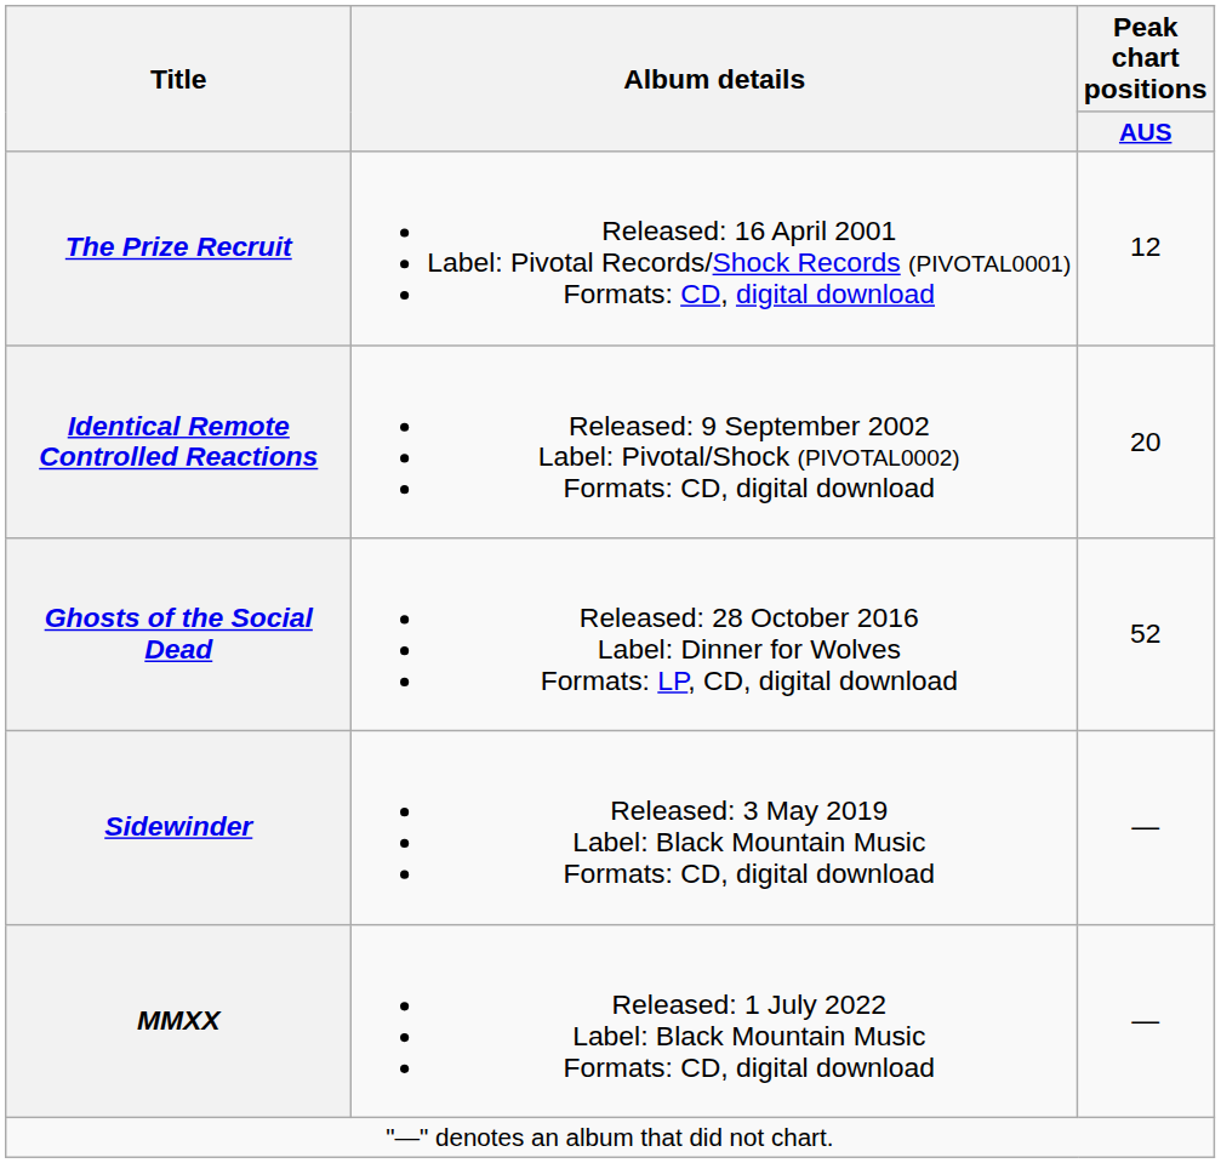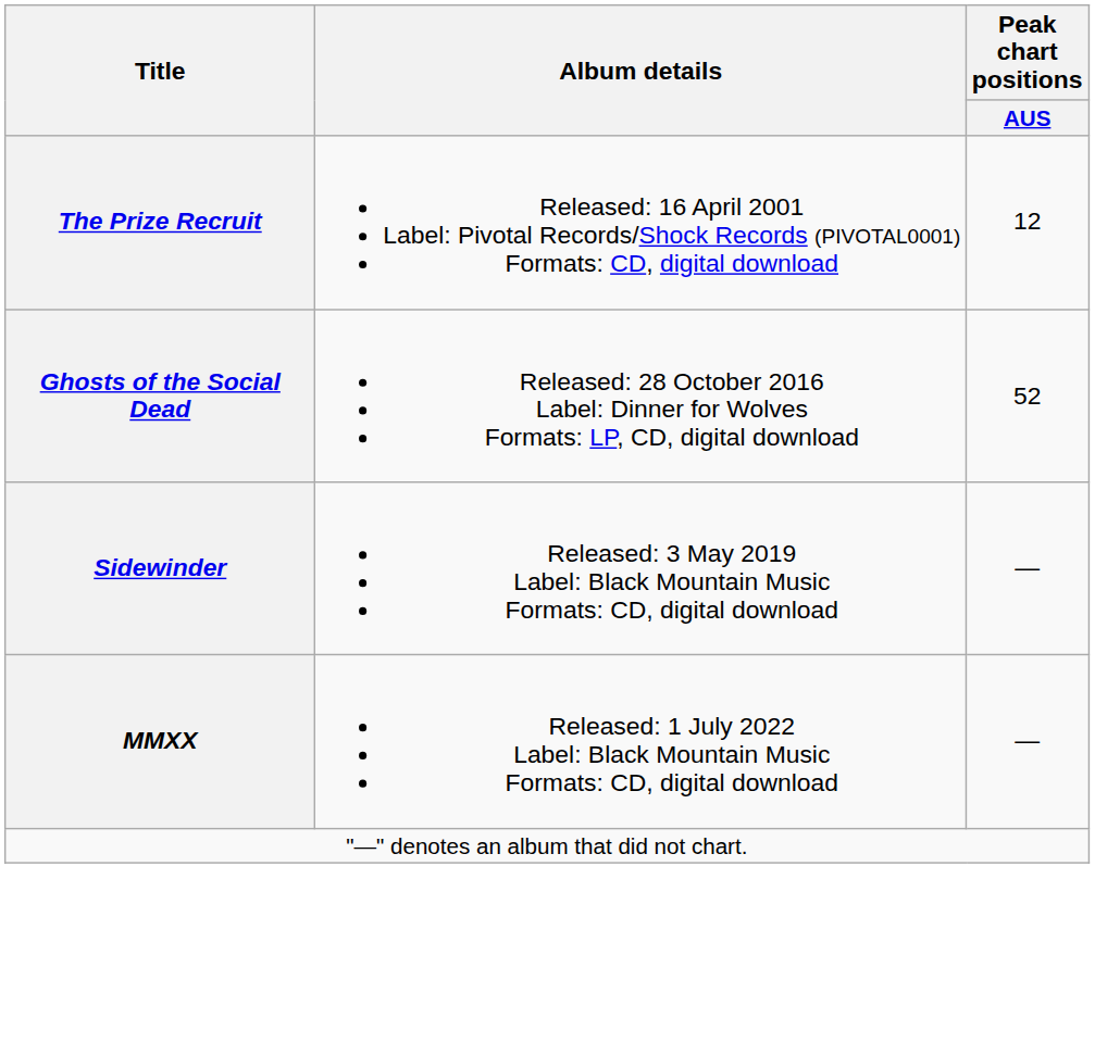- row: Identical Remote Controlled Reactions | Released: 9 September 2002 Label: Pivotal/Shock (PIVOTAL0002) Formats: CD, digital download | 20
